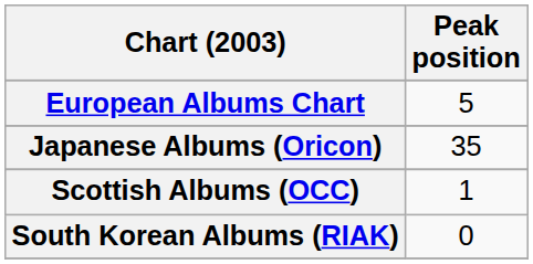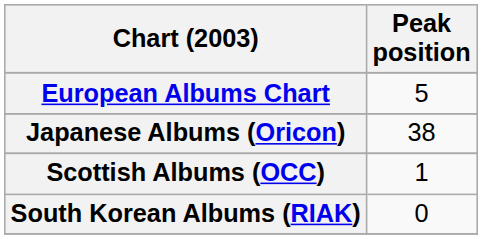Japanese Albums (Oricon) | Peak position: 35 -> 38
